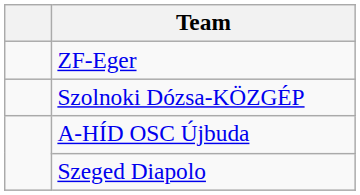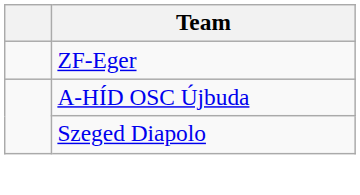- row: Szolnoki Dózsa-KÖZGÉP
